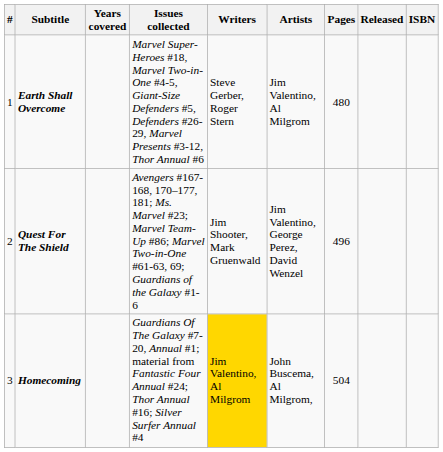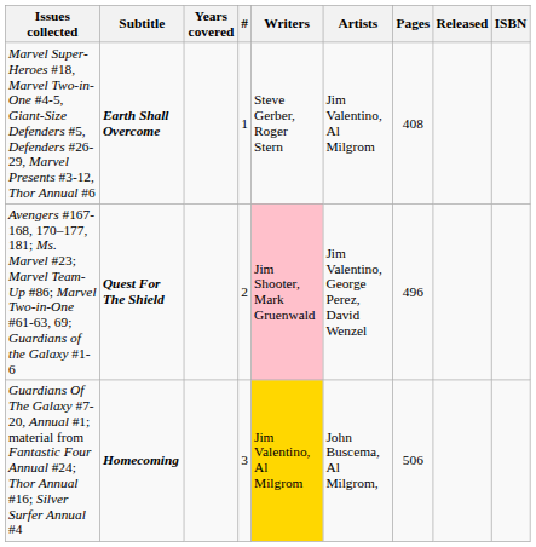columns swapped: # <-> Issues collected
Earth Shall Overcome | Pages: 480 -> 408
Quest For The Shield | Writers: no background -> pink background
Homecoming | Pages: 504 -> 506
